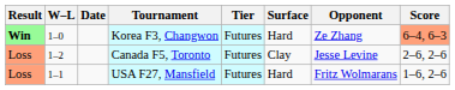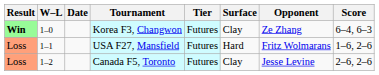Korea F3, Changwon | Surface: Hard -> Clay
Korea F3, Changwon | Score: lightsalmon background -> no background
rows swapped: USA F27, Mansfield <-> Canada F5, Toronto
